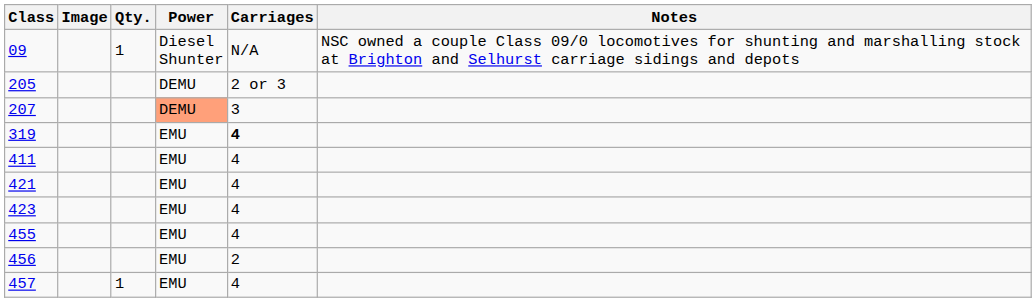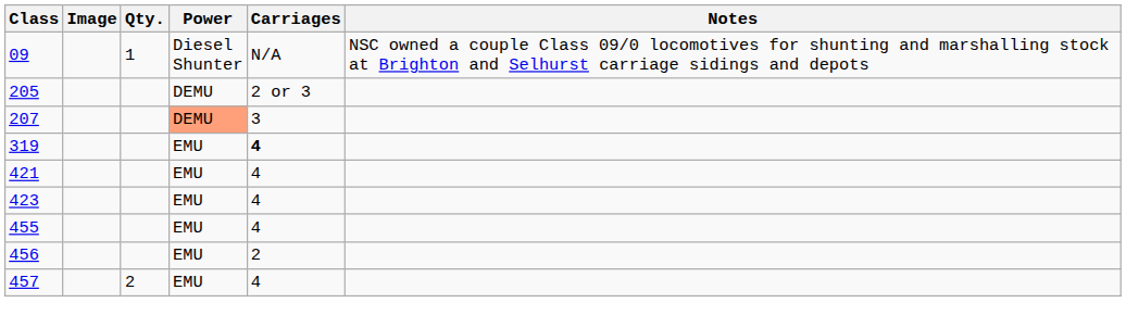- row: 411 | EMU | 4
457 | Qty.: 1 -> 2
